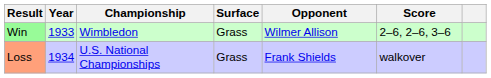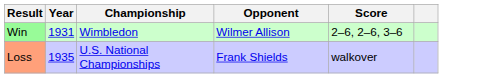- column: Surface | Grass | Grass
Win | Year: 1933 -> 1931
Loss | Year: 1934 -> 1935
